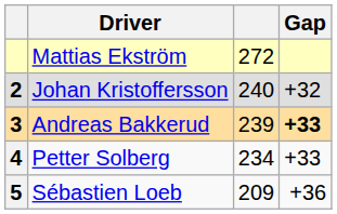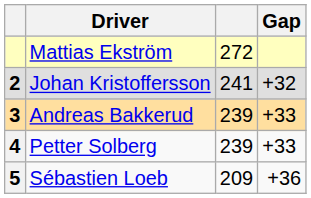Johan Kristoffersson | column 3: 240 -> 241
Andreas Bakkerud | Gap: bold -> normal
Petter Solberg | column 3: 234 -> 239
